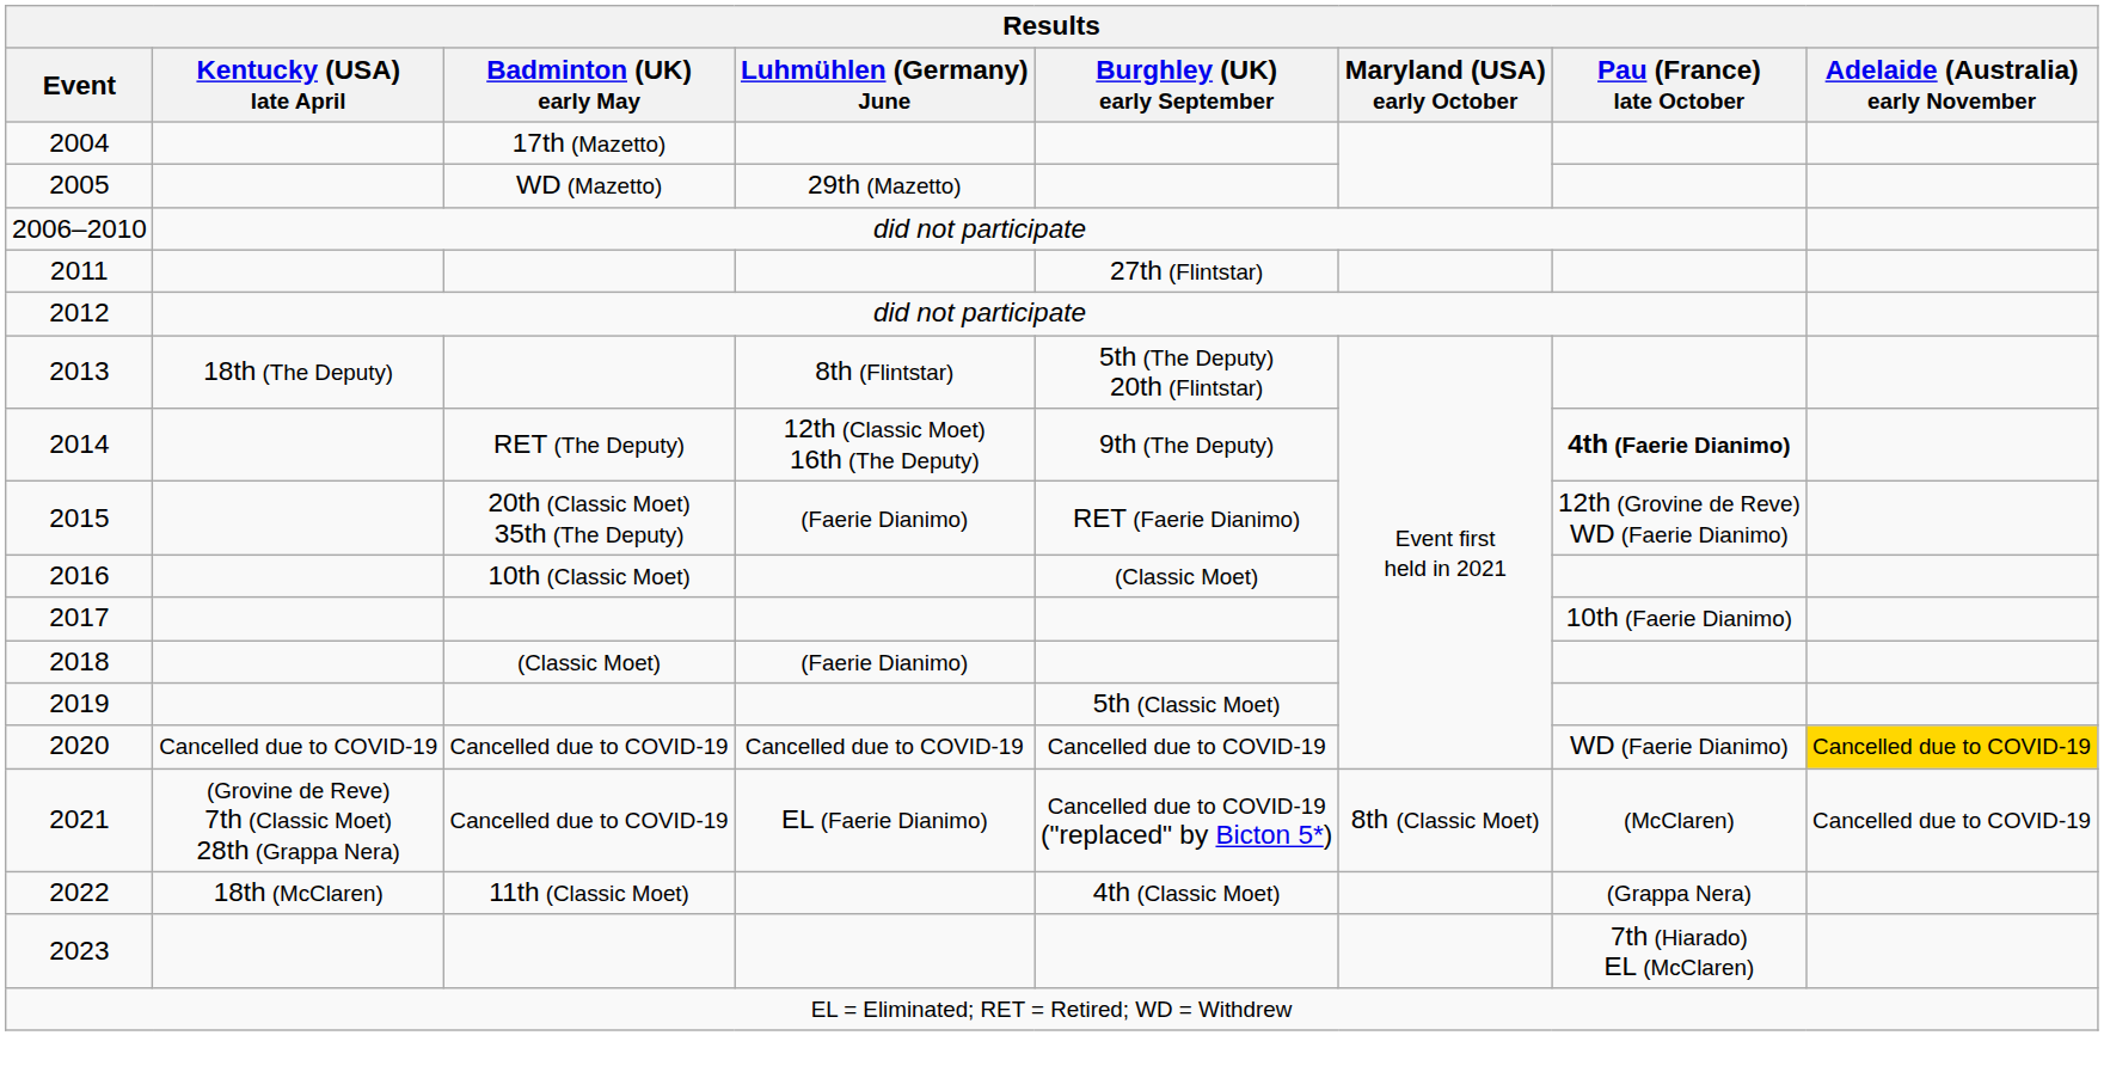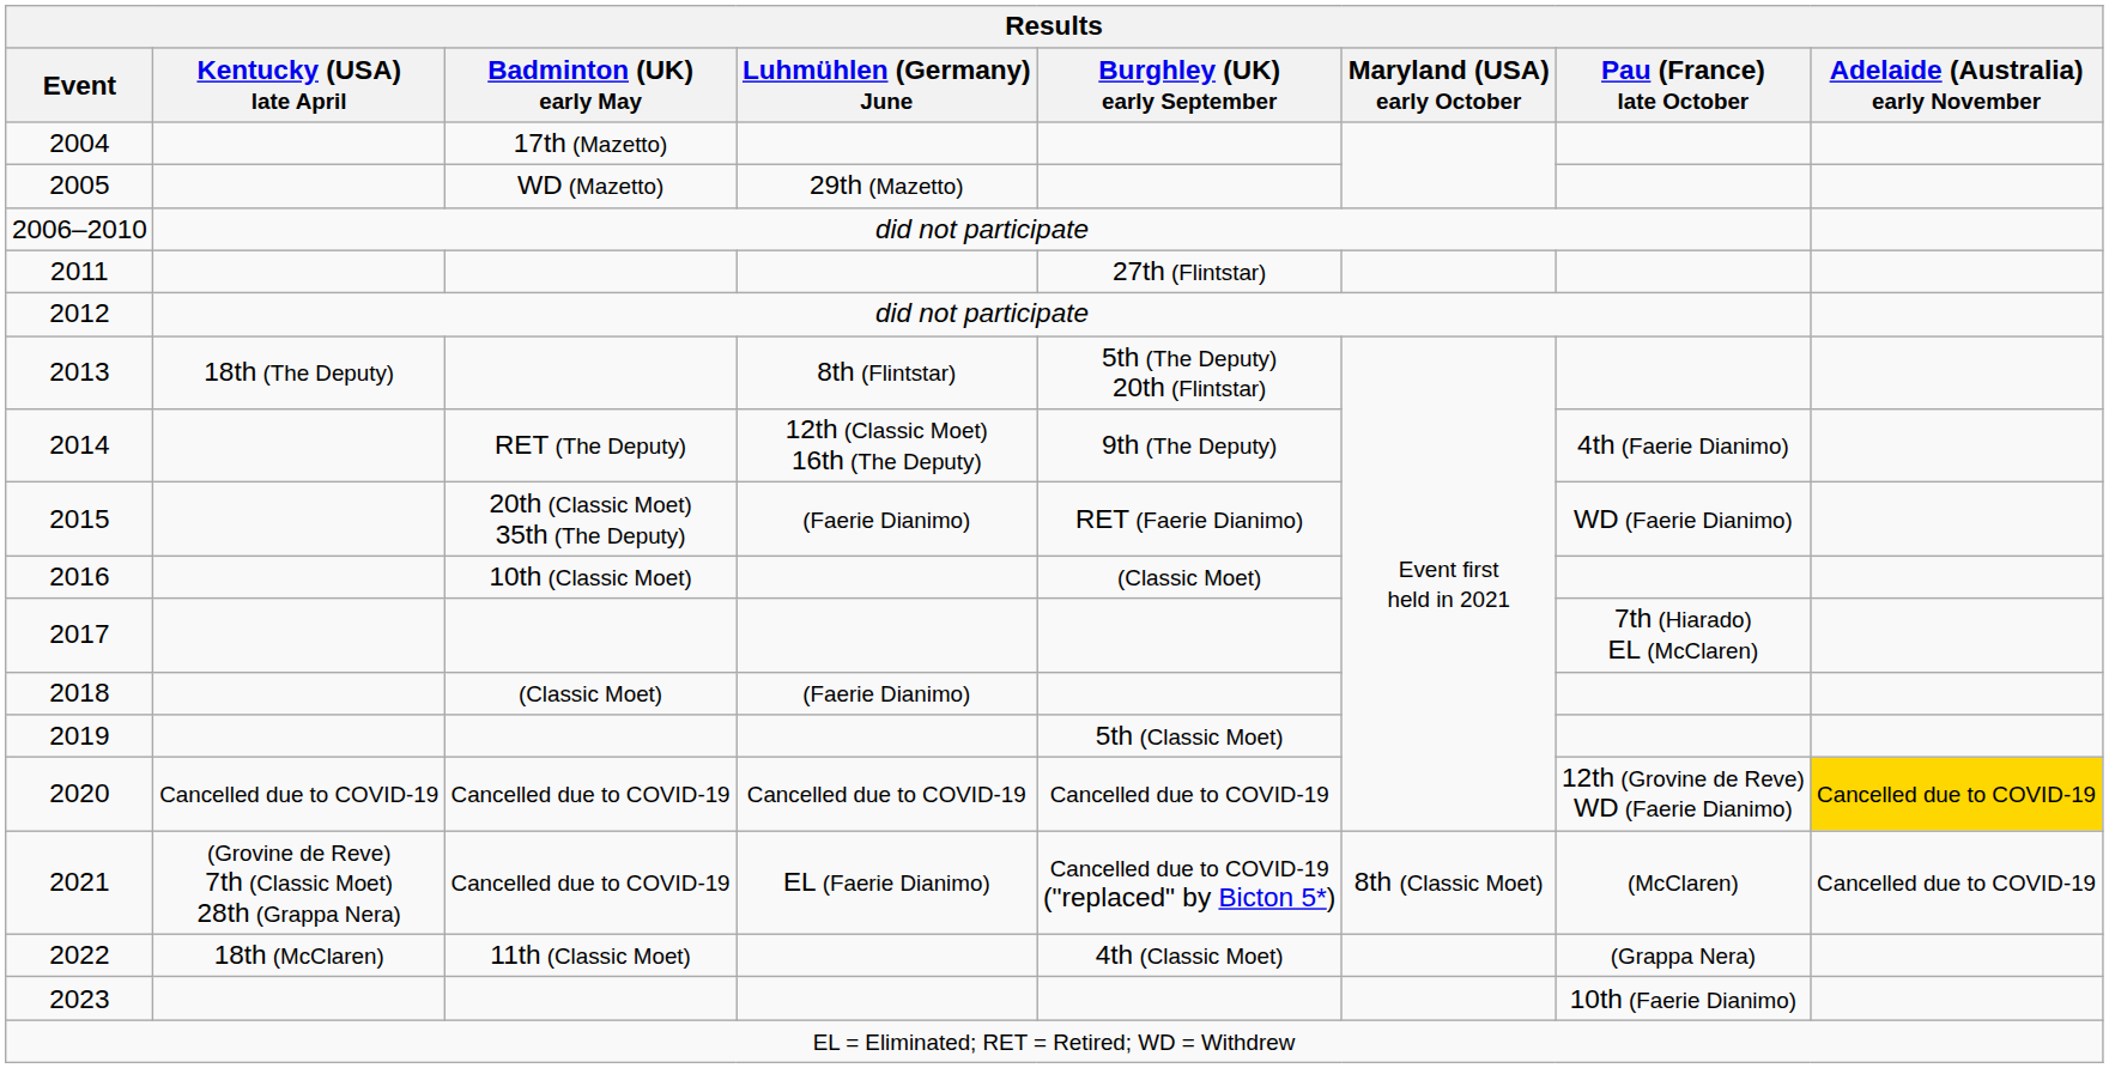2014 | Pau (France) late October: bold -> normal
2015 | Pau (France) late October: 12th (Grovine de Reve) WD (Faerie Dianimo) -> WD (Faerie Dianimo)
2017 | Pau (France) late October: 10th (Faerie Dianimo) -> 7th (Hiarado) EL (McClaren)
2020 | Pau (France) late October: WD (Faerie Dianimo) -> 12th (Grovine de Reve) WD (Faerie Dianimo)
2023 | Pau (France) late October: 7th (Hiarado) EL (McClaren) -> 10th (Faerie Dianimo)
